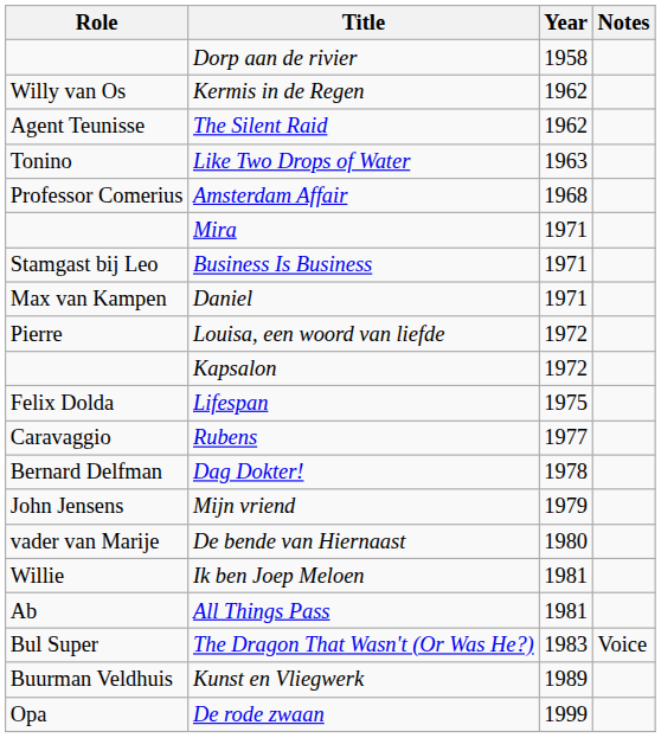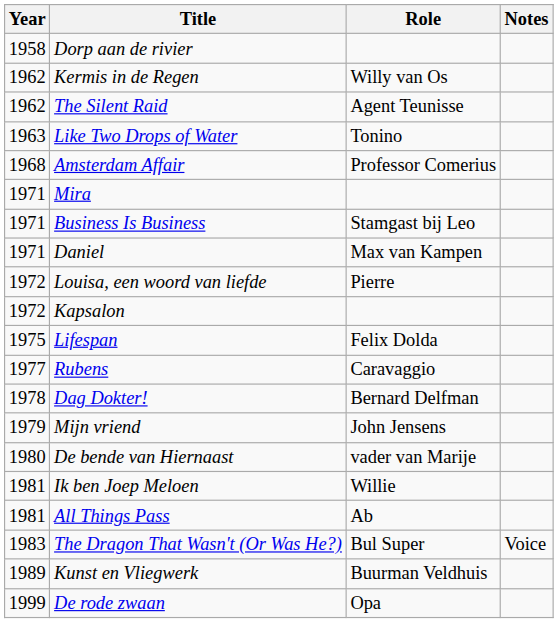columns swapped: Year <-> Role
